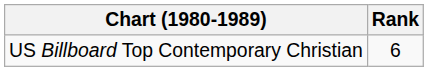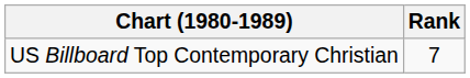US Billboard Top Contemporary Christian | Rank: 6 -> 7
